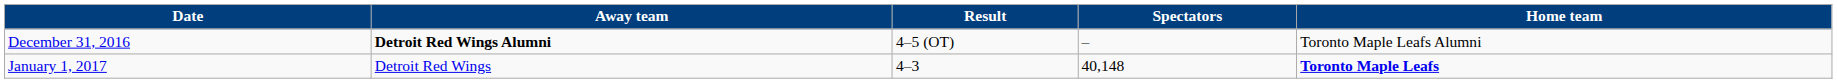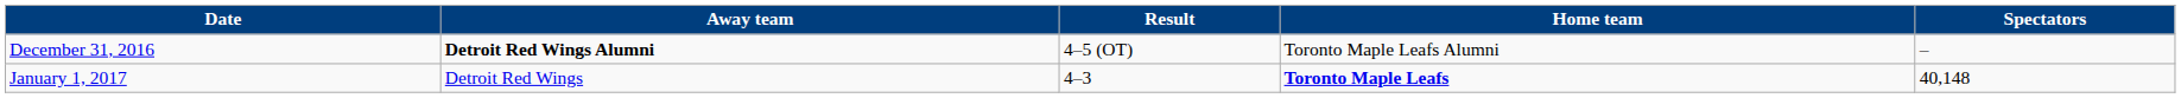columns swapped: Home team <-> Spectators
